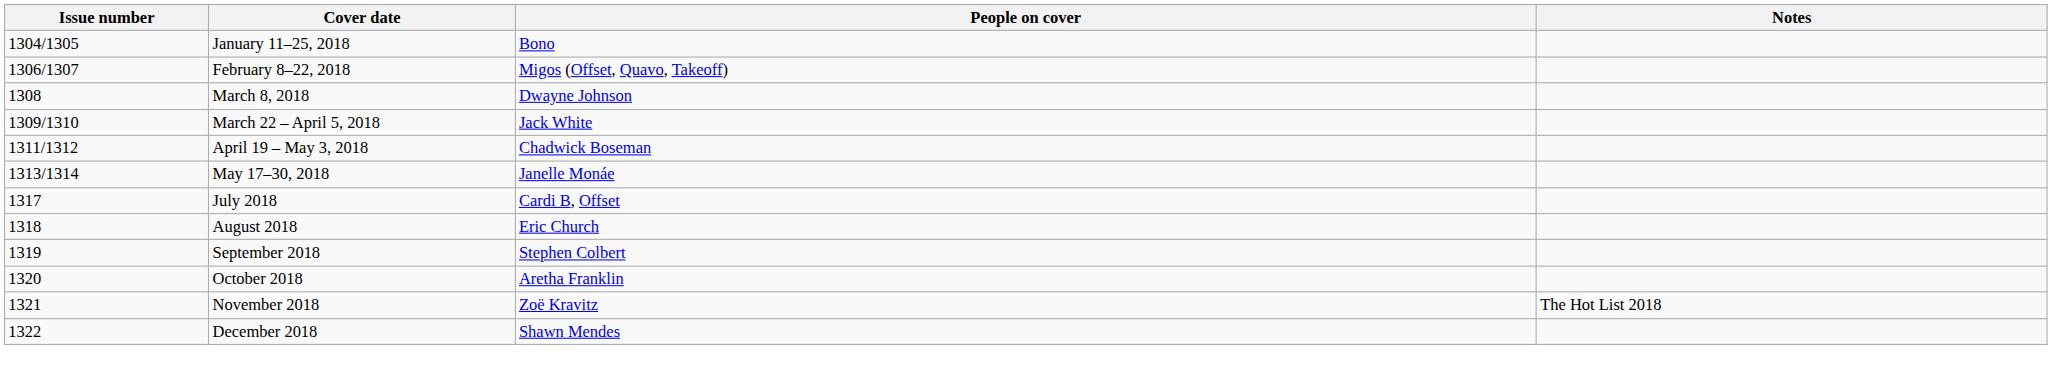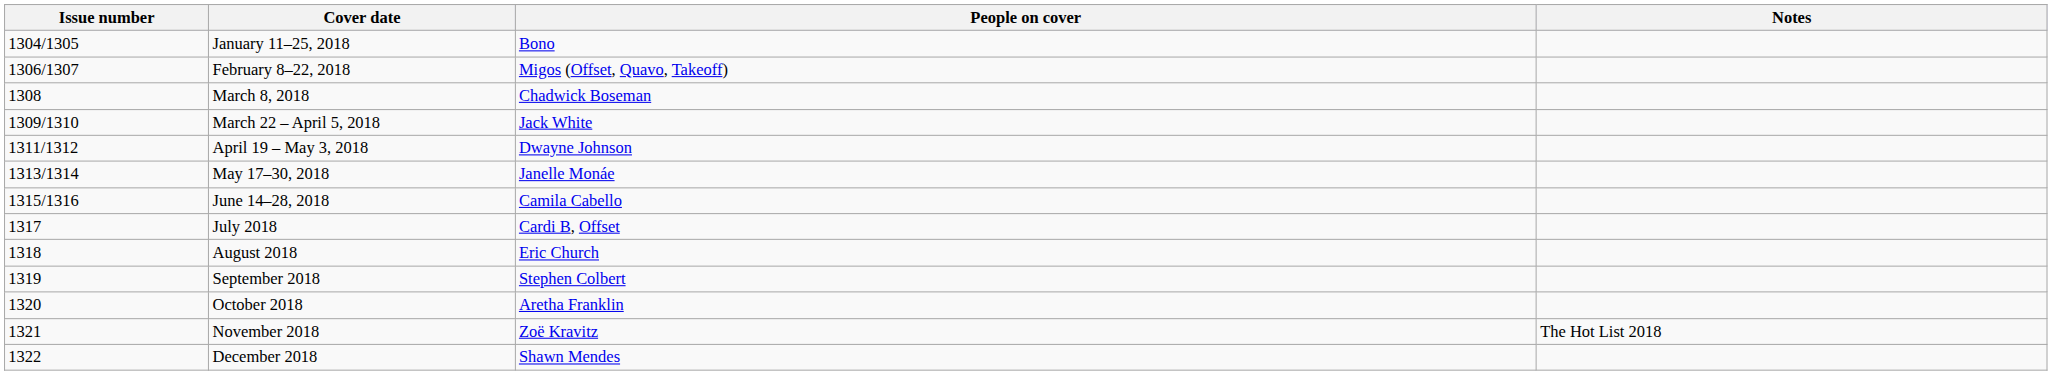March 8, 2018 | People on cover: Dwayne Johnson -> Chadwick Boseman
April 19 – May 3, 2018 | People on cover: Chadwick Boseman -> Dwayne Johnson
+ row: 1315/1316 | June 14–28, 2018 | Camila Cabello
